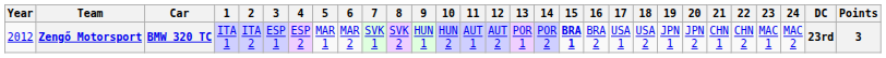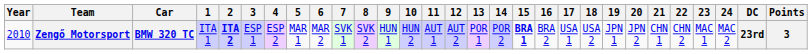Zengő Motorsport | Year: 2012 -> 2010
Zengő Motorsport | 2: normal -> bold
